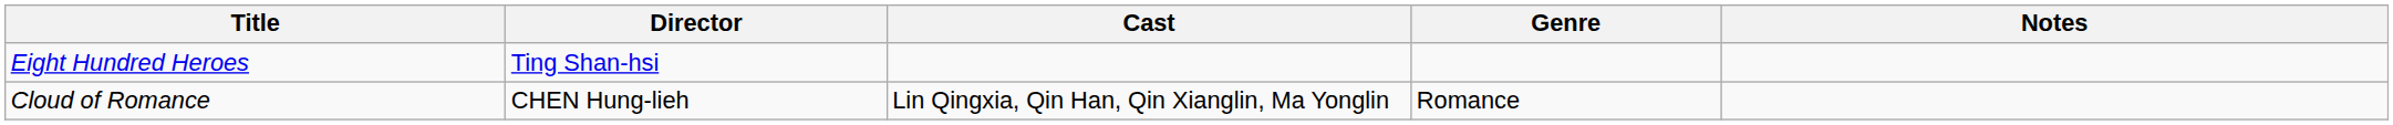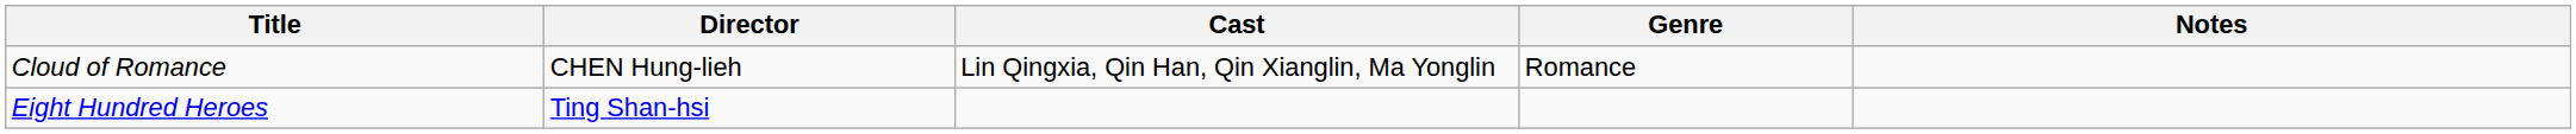rows swapped: Eight Hundred Heroes <-> Cloud of Romance
